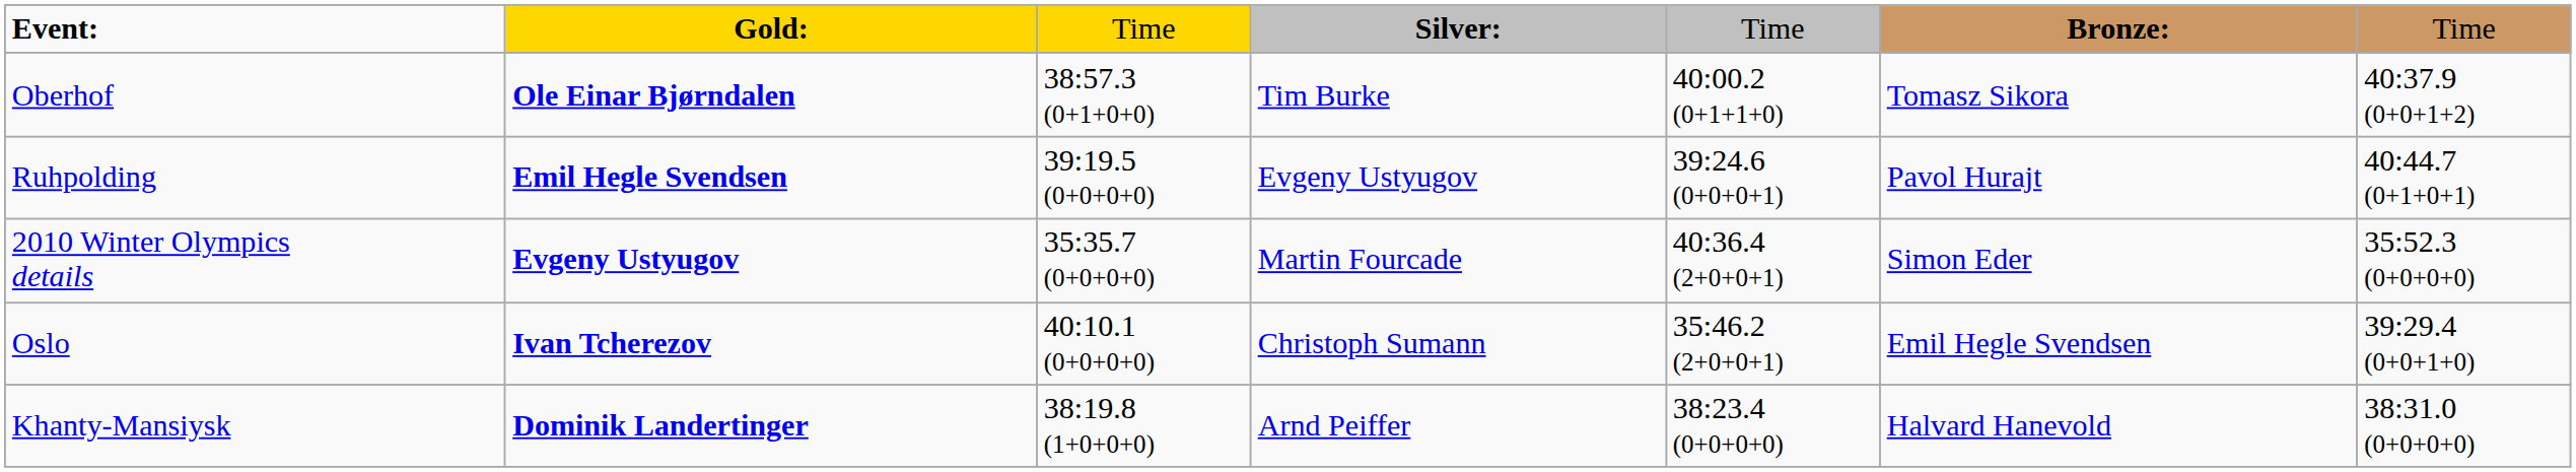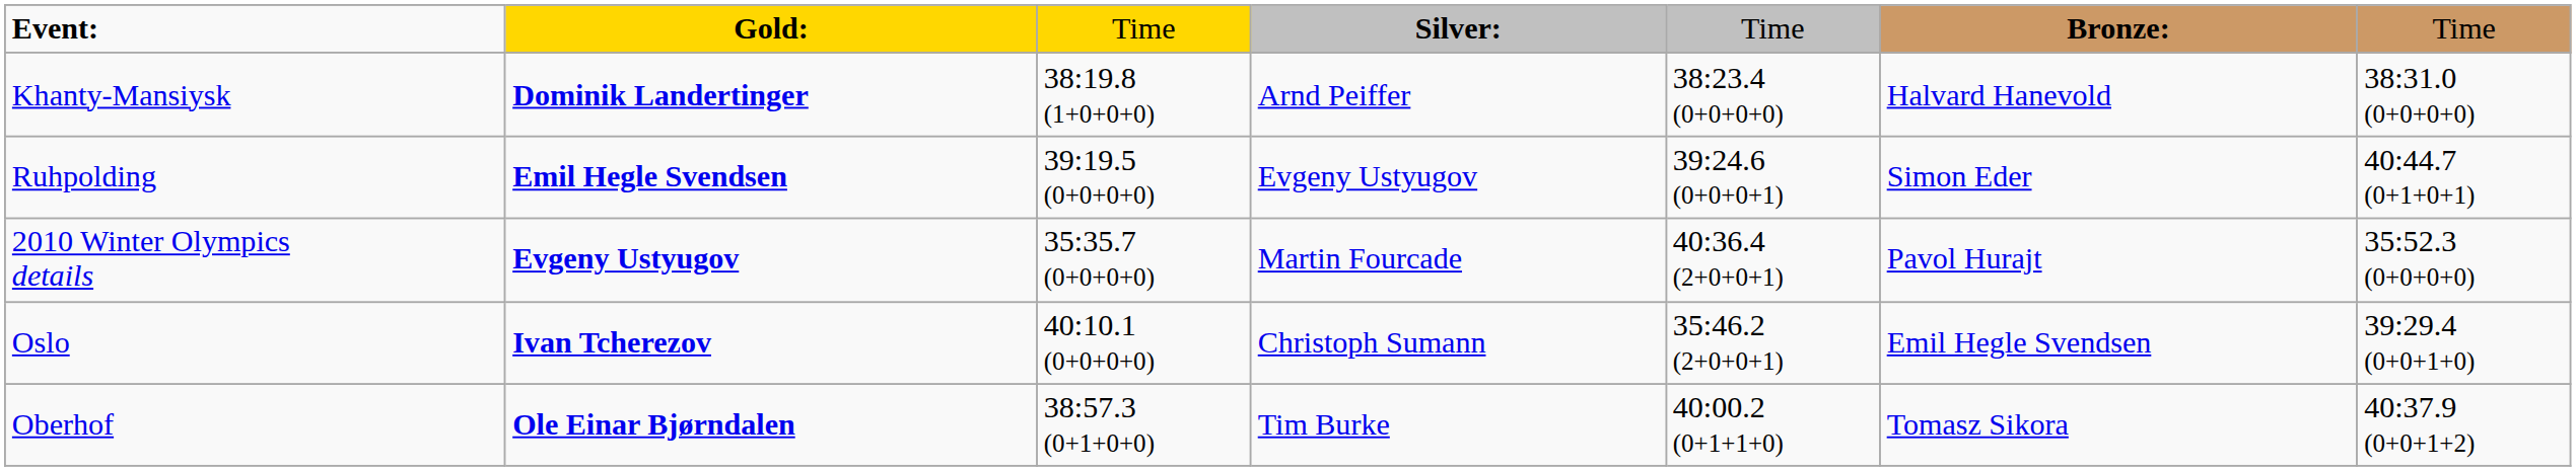rows swapped: Oberhof <-> Khanty-Mansiysk
Ruhpolding | column 6: Pavol Hurajt -> Simon Eder
2010 Winter Olympics details | column 6: Simon Eder -> Pavol Hurajt
